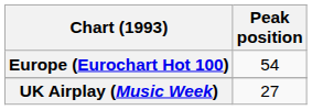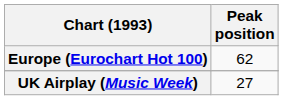Europe (Eurochart Hot 100) | Peak position: 54 -> 62
